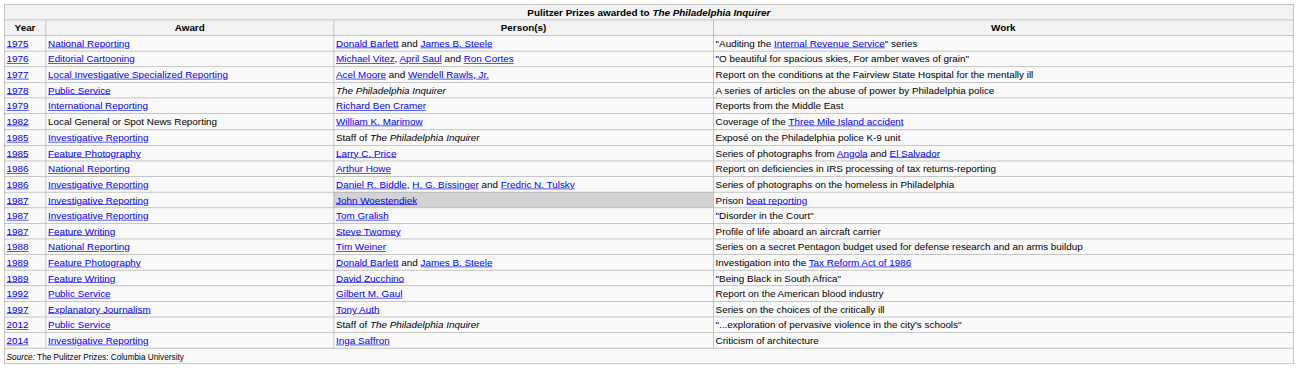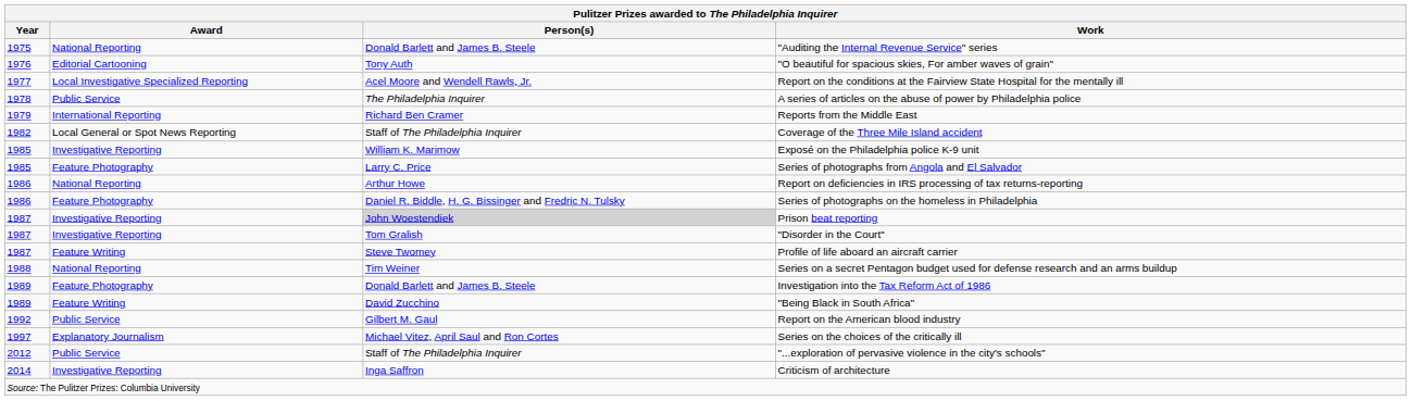"O beautiful for spacious skies, For amber waves of grain" | Person(s): Michael Vitez, April Saul and Ron Cortes -> Tony Auth
Coverage of the Three Mile Island accident | Person(s): William K. Marimow -> Staff of The Philadelphia Inquirer
Exposé on the Philadelphia police K-9 unit | Person(s): Staff of The Philadelphia Inquirer -> William K. Marimow
Series of photographs on the homeless in Philadelphia | Award: Investigative Reporting -> Feature Photography
Series on the choices of the critically ill | Person(s): Tony Auth -> Michael Vitez, April Saul and Ron Cortes
